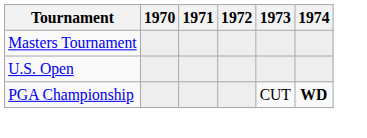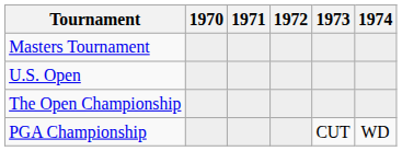+ row: The Open Championship
PGA Championship | 1974: bold -> normal
